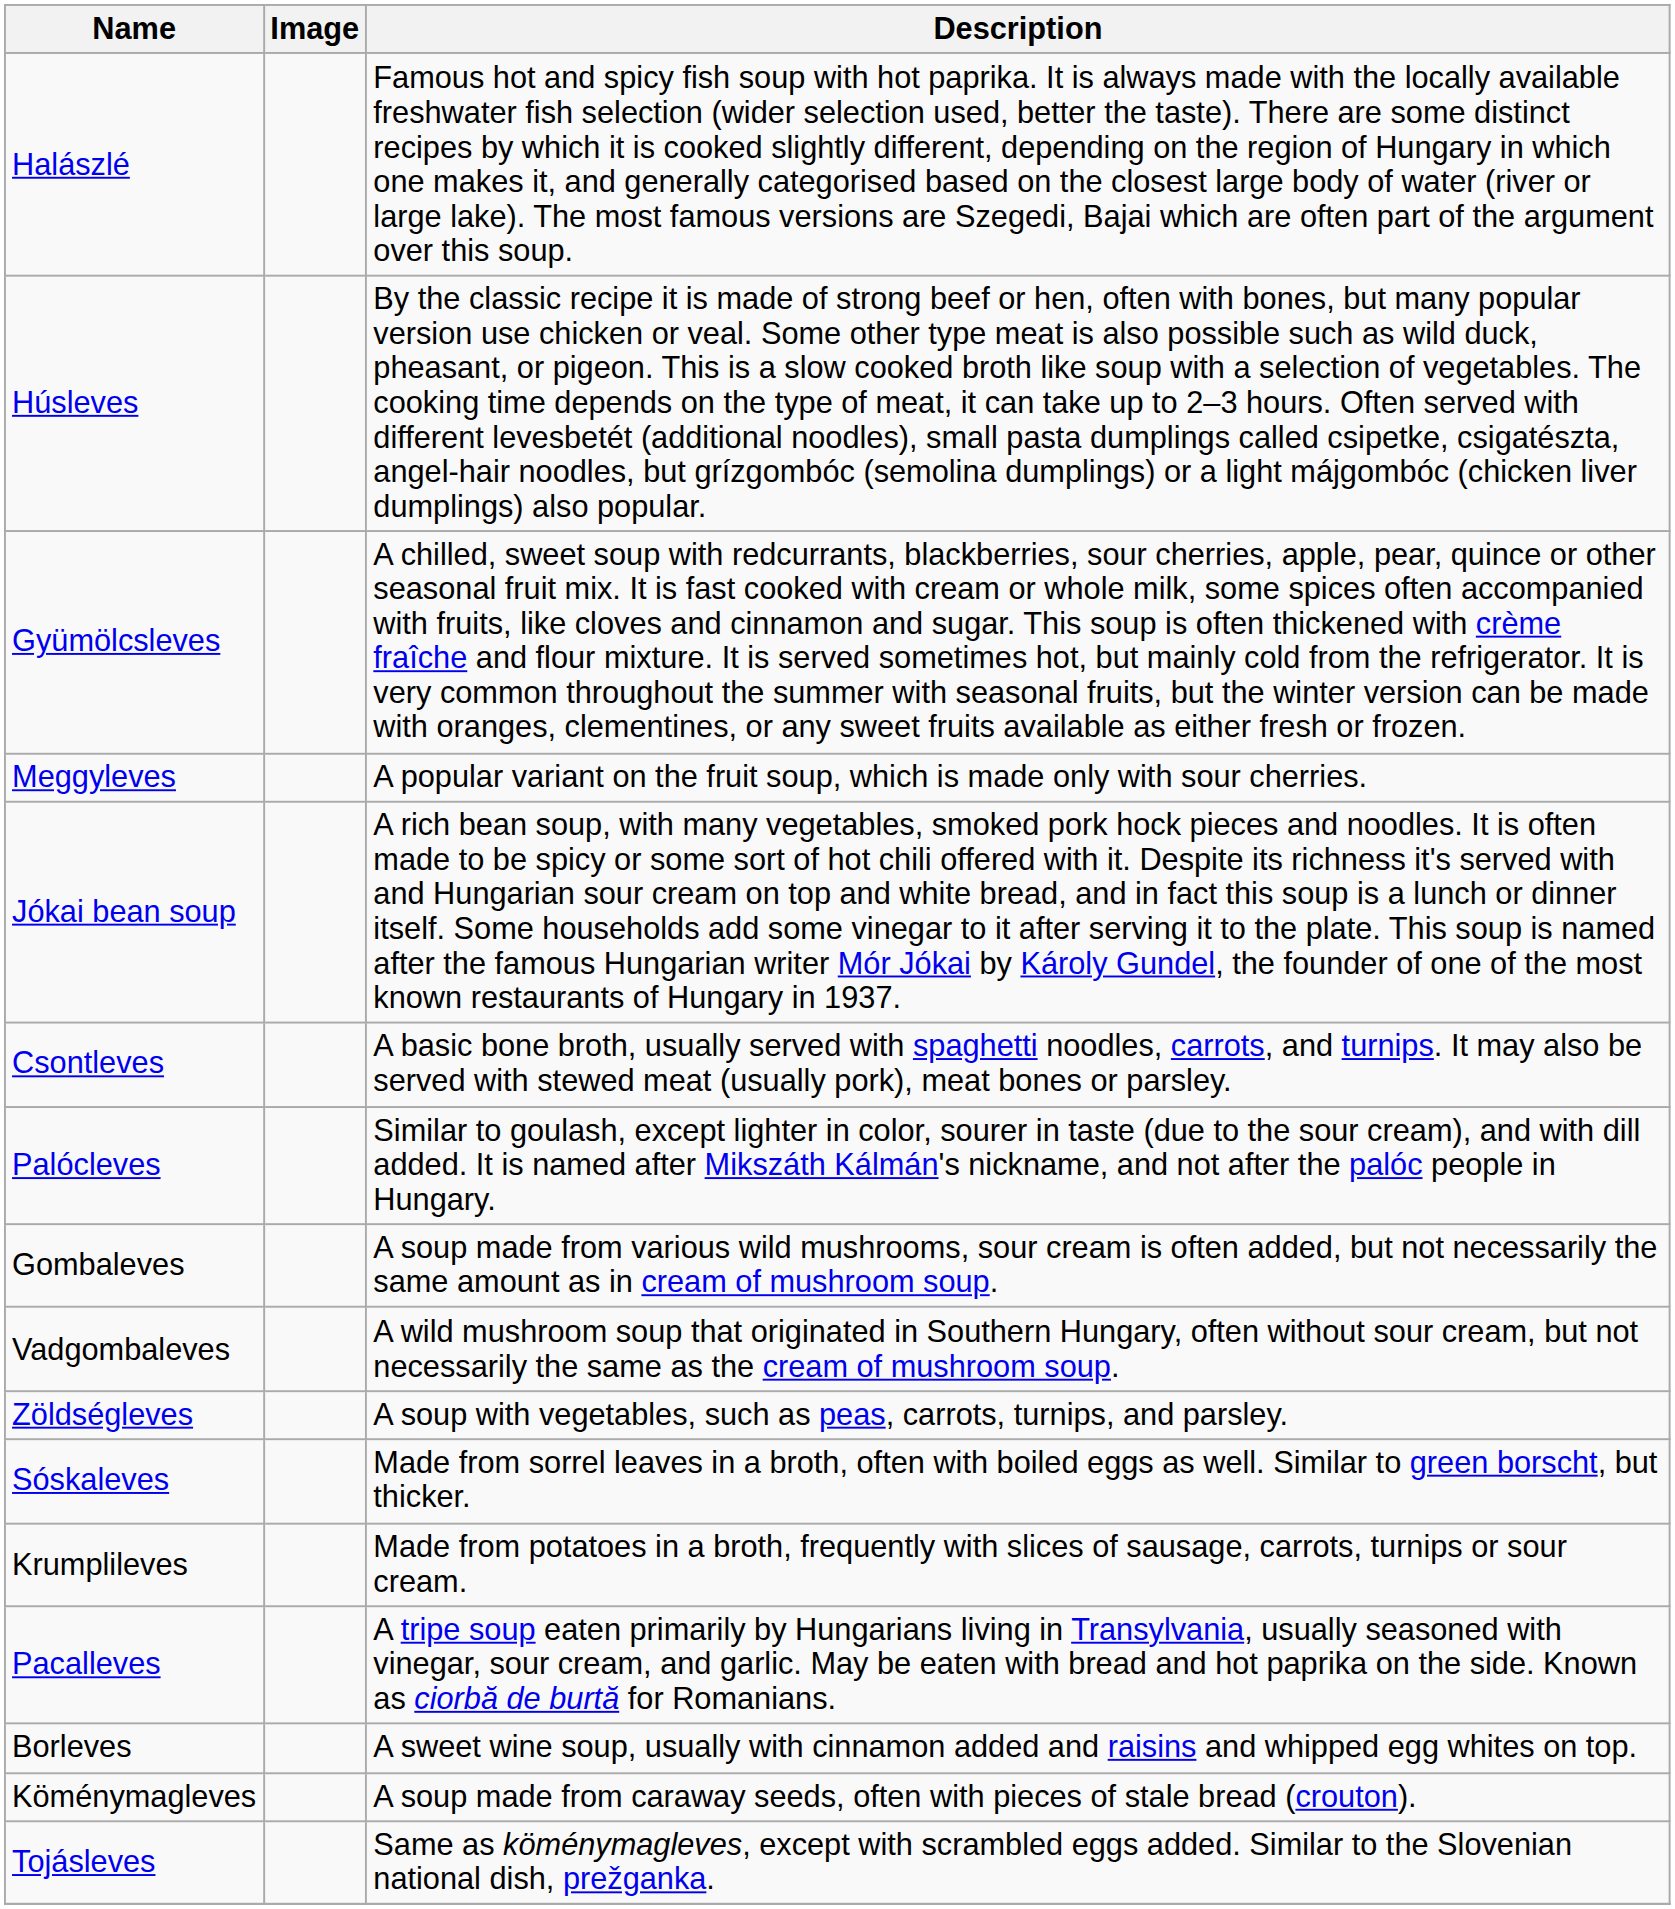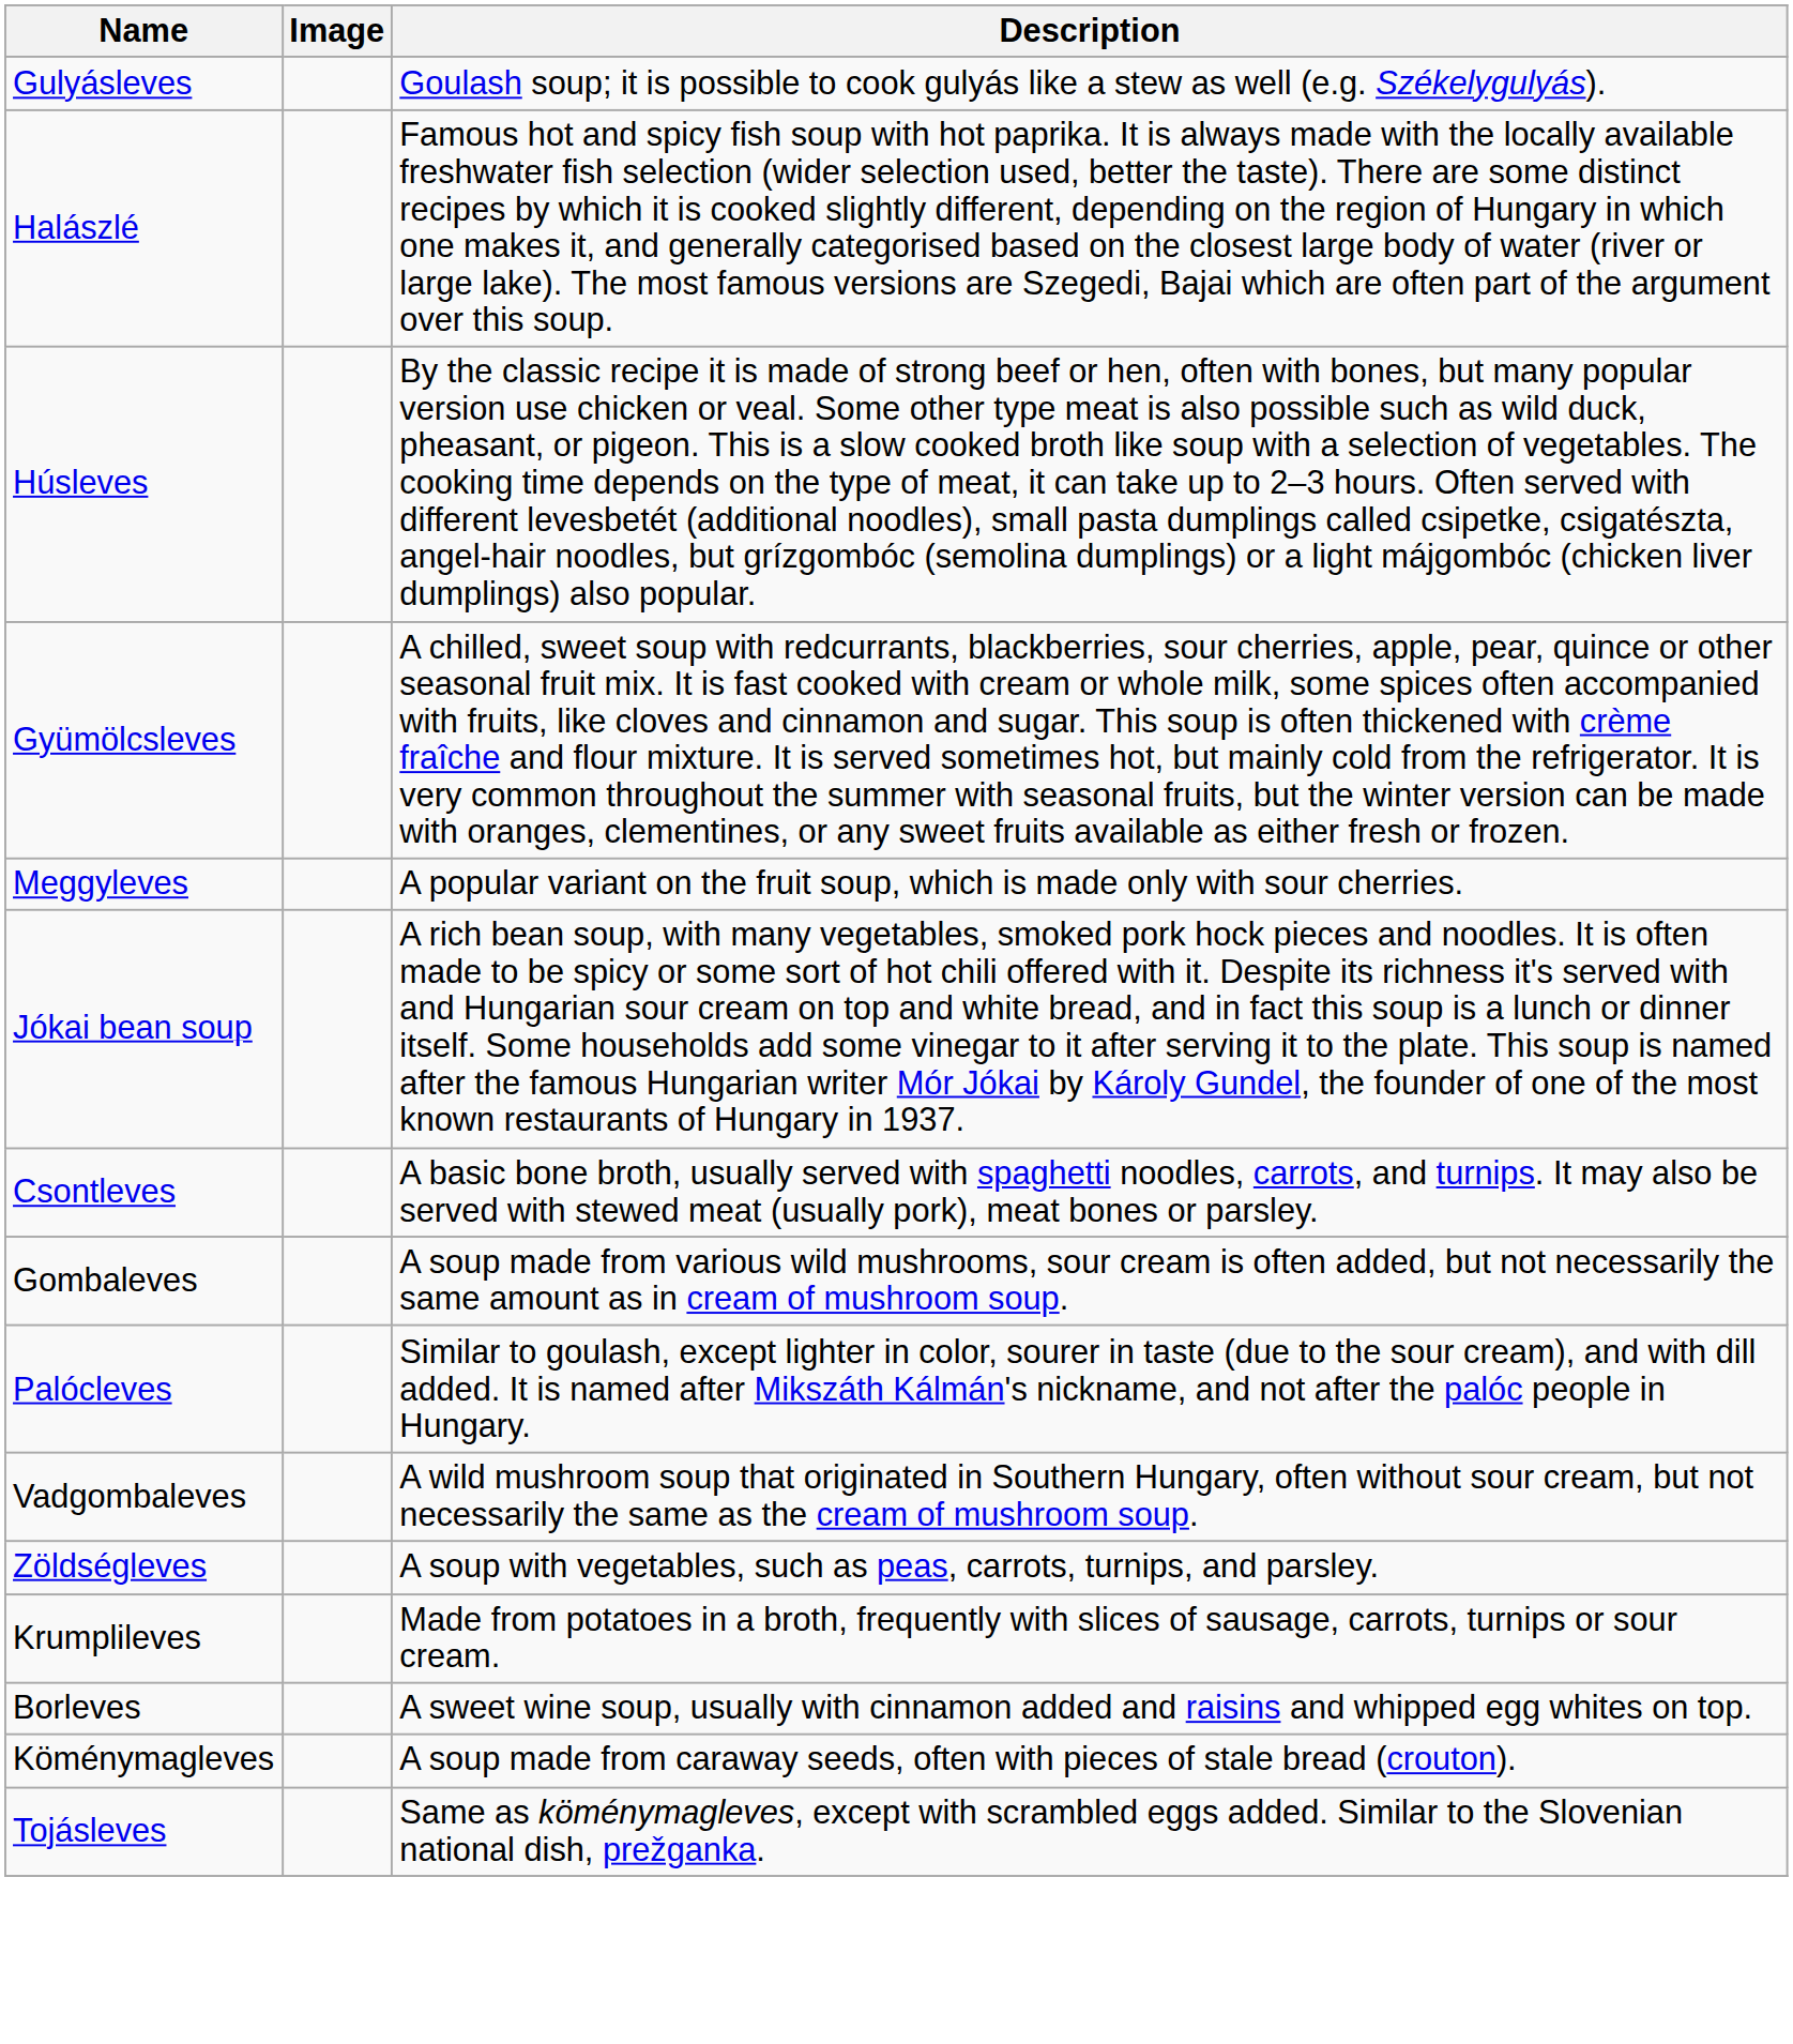+ row: Gulyásleves | Goulash soup; it is possible to cook gulyás like a stew as well (e.g. Székelygulyás).
rows swapped: Gombaleves <-> Palócleves
- row: Sóskaleves | Made from sorrel leaves in a broth, often with boiled eggs as well. Similar to green borscht, but thicker.
- row: Pacalleves | A tripe soup eaten primarily by Hungarians living in Transylvania, usually seasoned with vinegar, sour cream, and garlic. May be eaten with bread and hot paprika on the side. Known as ciorbă de burtă for Romanians.
